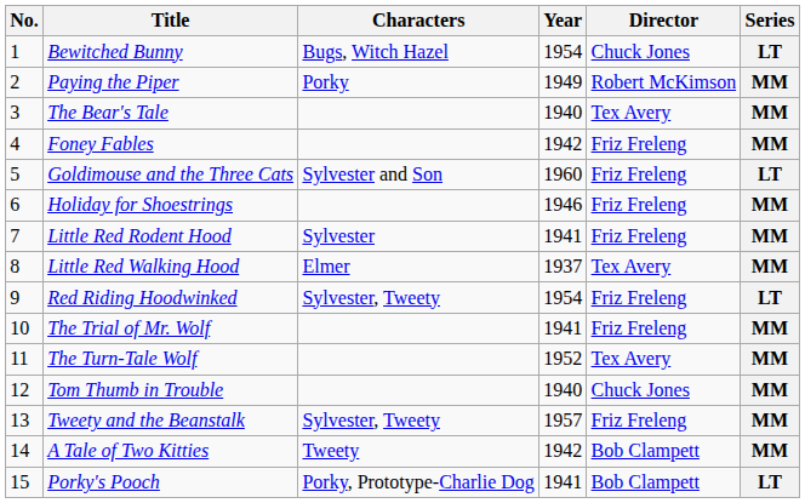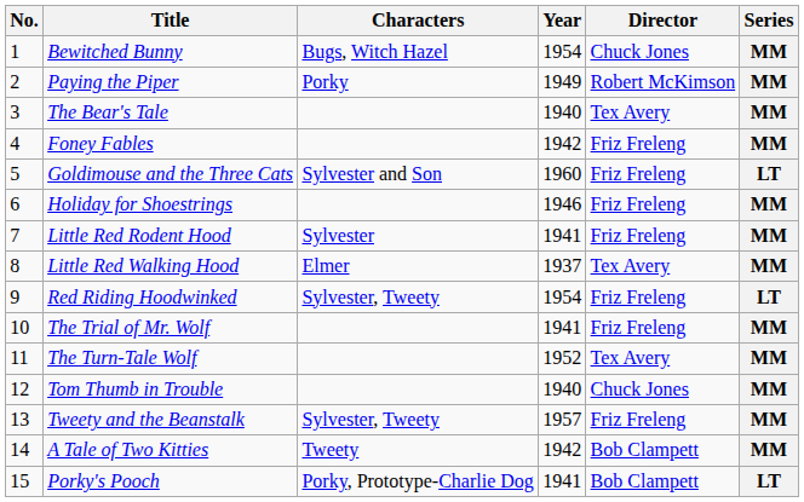Bewitched Bunny | Series: LT -> MM
